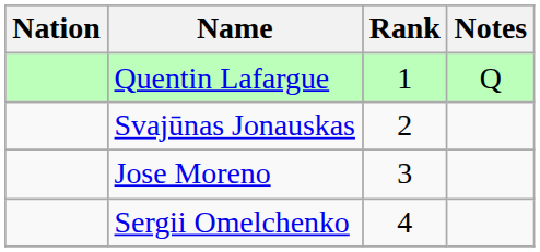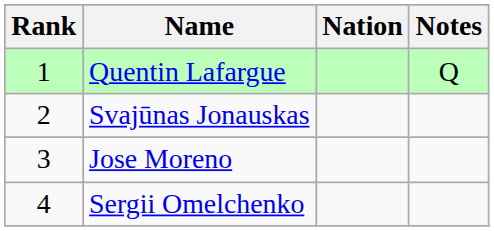columns swapped: Rank <-> Nation
